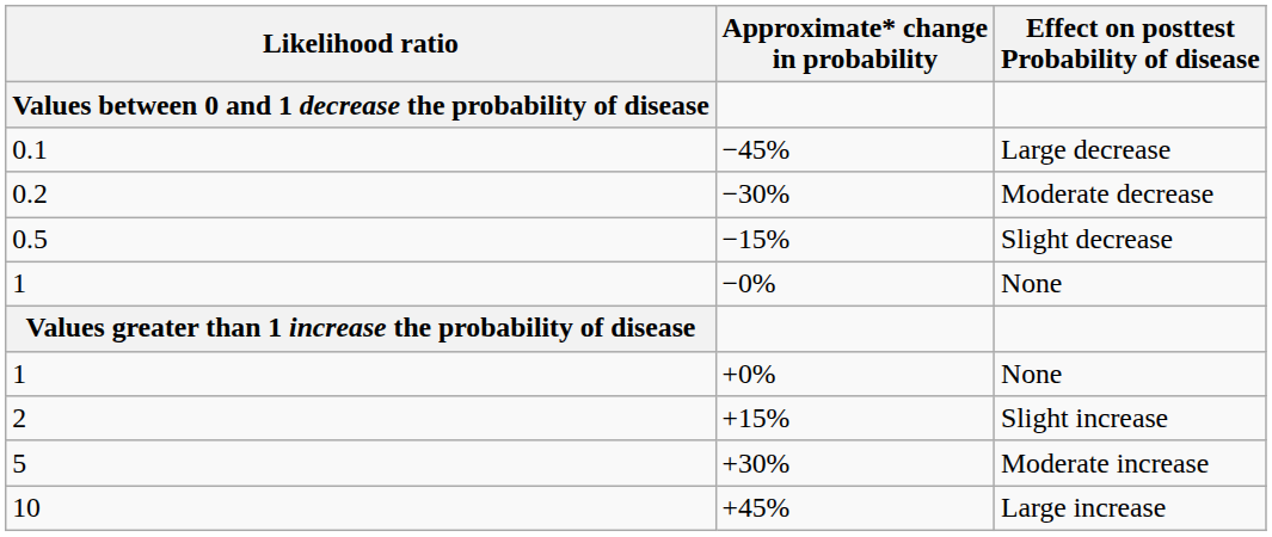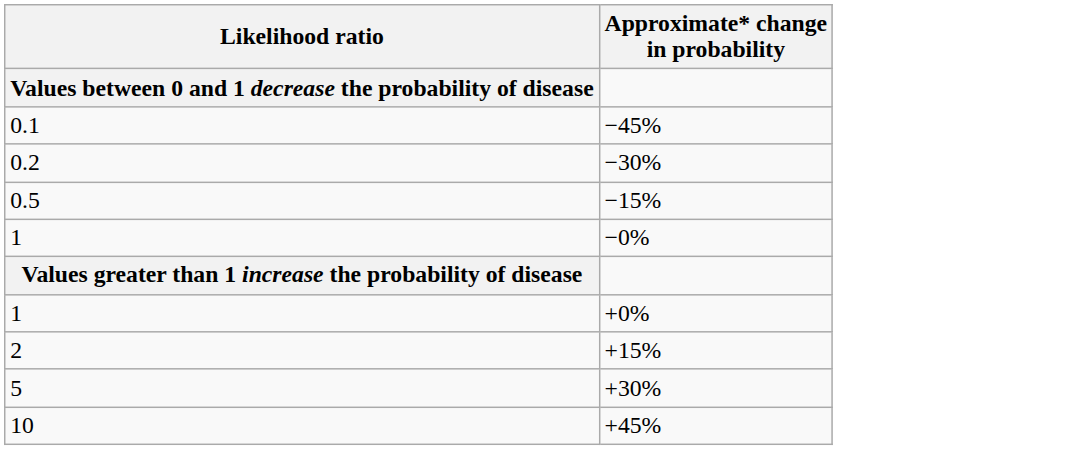- column: Effect on posttest Probability of disease | Large decrease | Moderate decrease | Slight decrease | None | None | Slight increase | Moderate increase | Large increase
